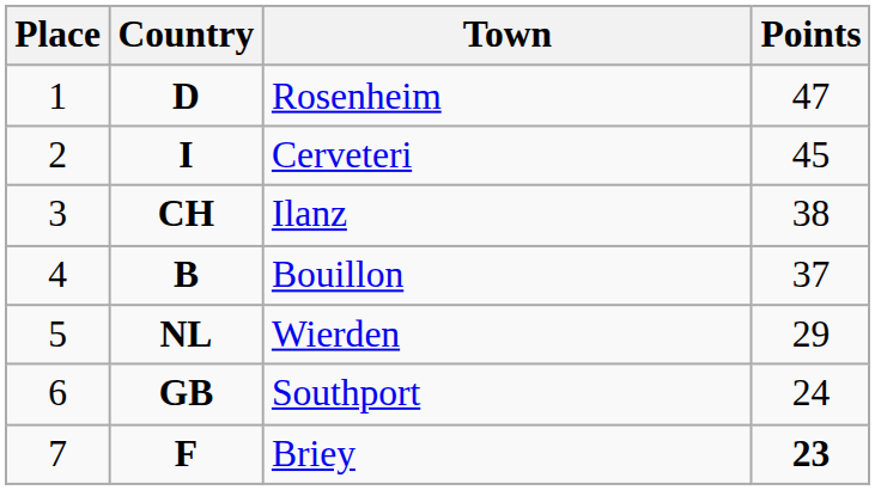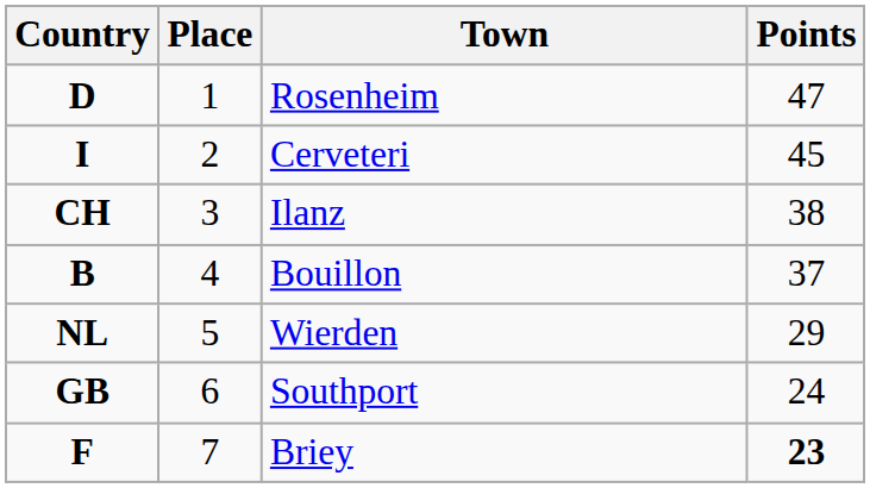columns swapped: Place <-> Country
